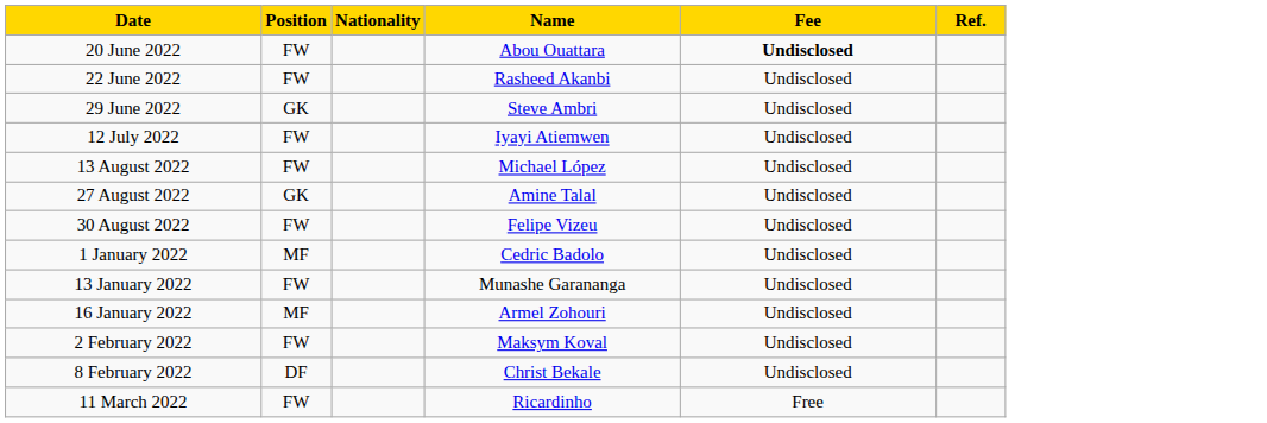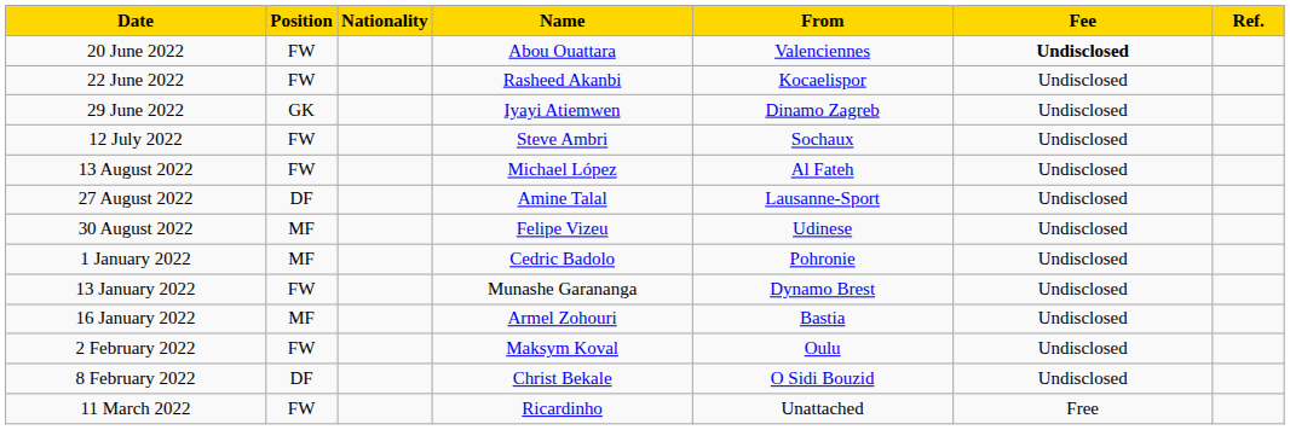+ column: From | Valenciennes | Kocaelispor | Dinamo Zagreb | Sochaux | Al Fateh | Lausanne-Sport | Udinese | Pohronie | Dynamo Brest | Bastia | Oulu | O Sidi Bouzid | Unattached
29 June 2022 | Name: Steve Ambri -> Iyayi Atiemwen
12 July 2022 | Name: Iyayi Atiemwen -> Steve Ambri
27 August 2022 | Position: GK -> DF
30 August 2022 | Position: FW -> MF
